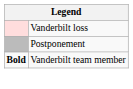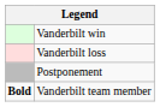+ row: Vanderbilt win
